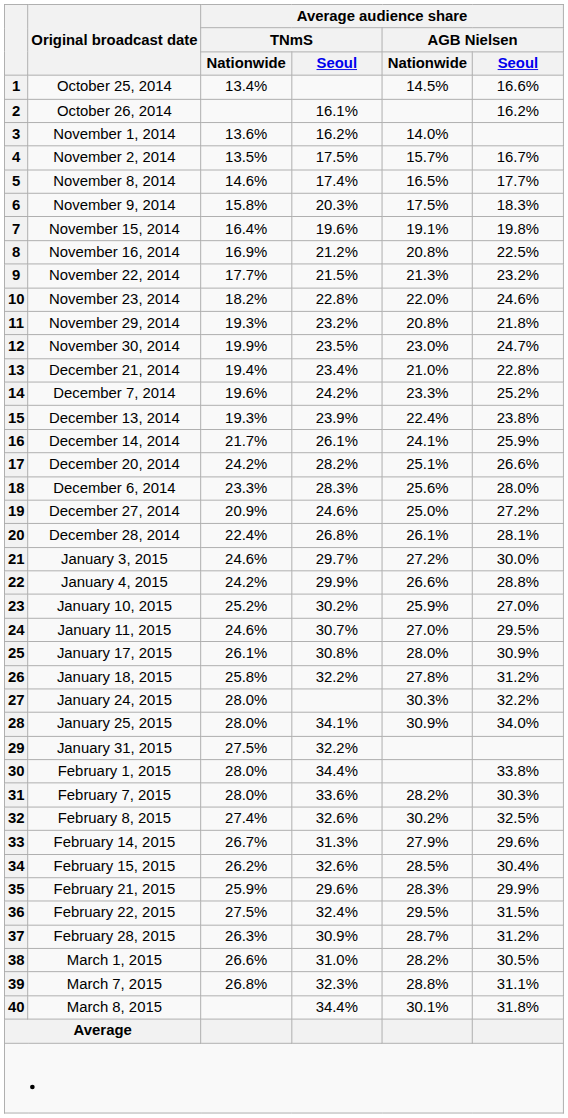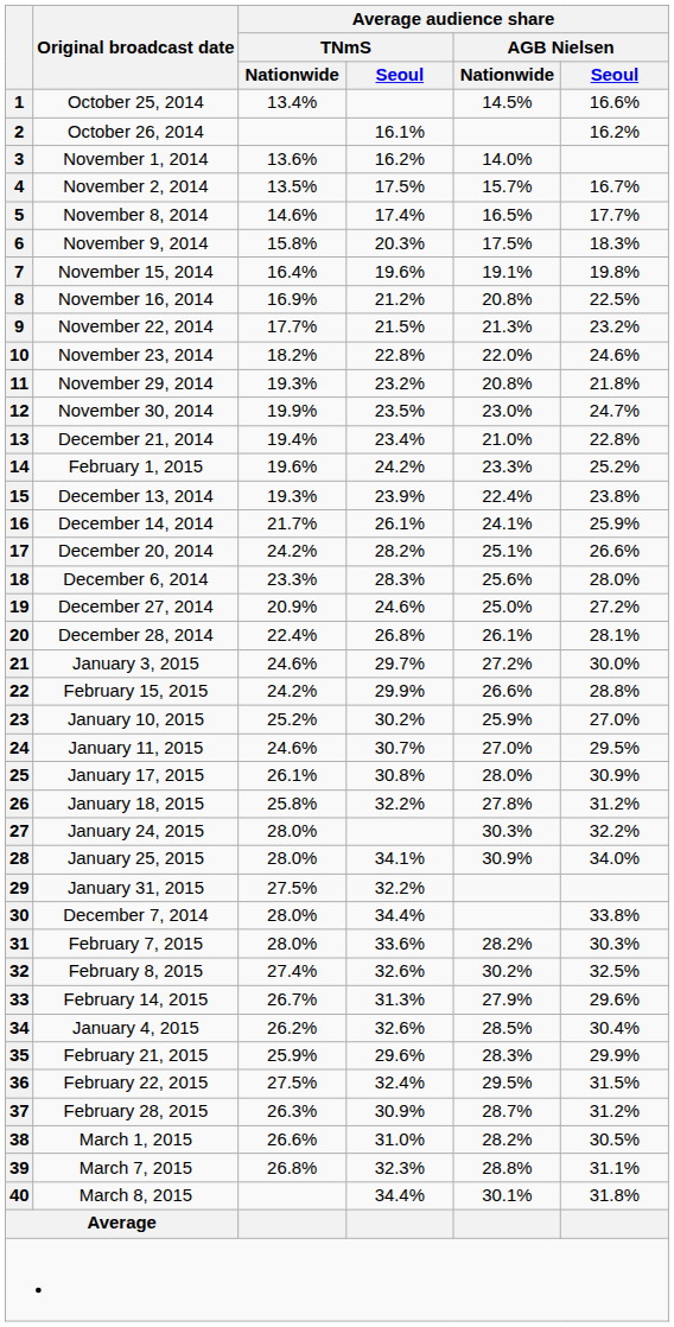14 | Original broadcast date: December 7, 2014 -> February 1, 2015
22 | Original broadcast date: January 4, 2015 -> February 15, 2015
30 | Original broadcast date: February 1, 2015 -> December 7, 2014
34 | Original broadcast date: February 15, 2015 -> January 4, 2015
